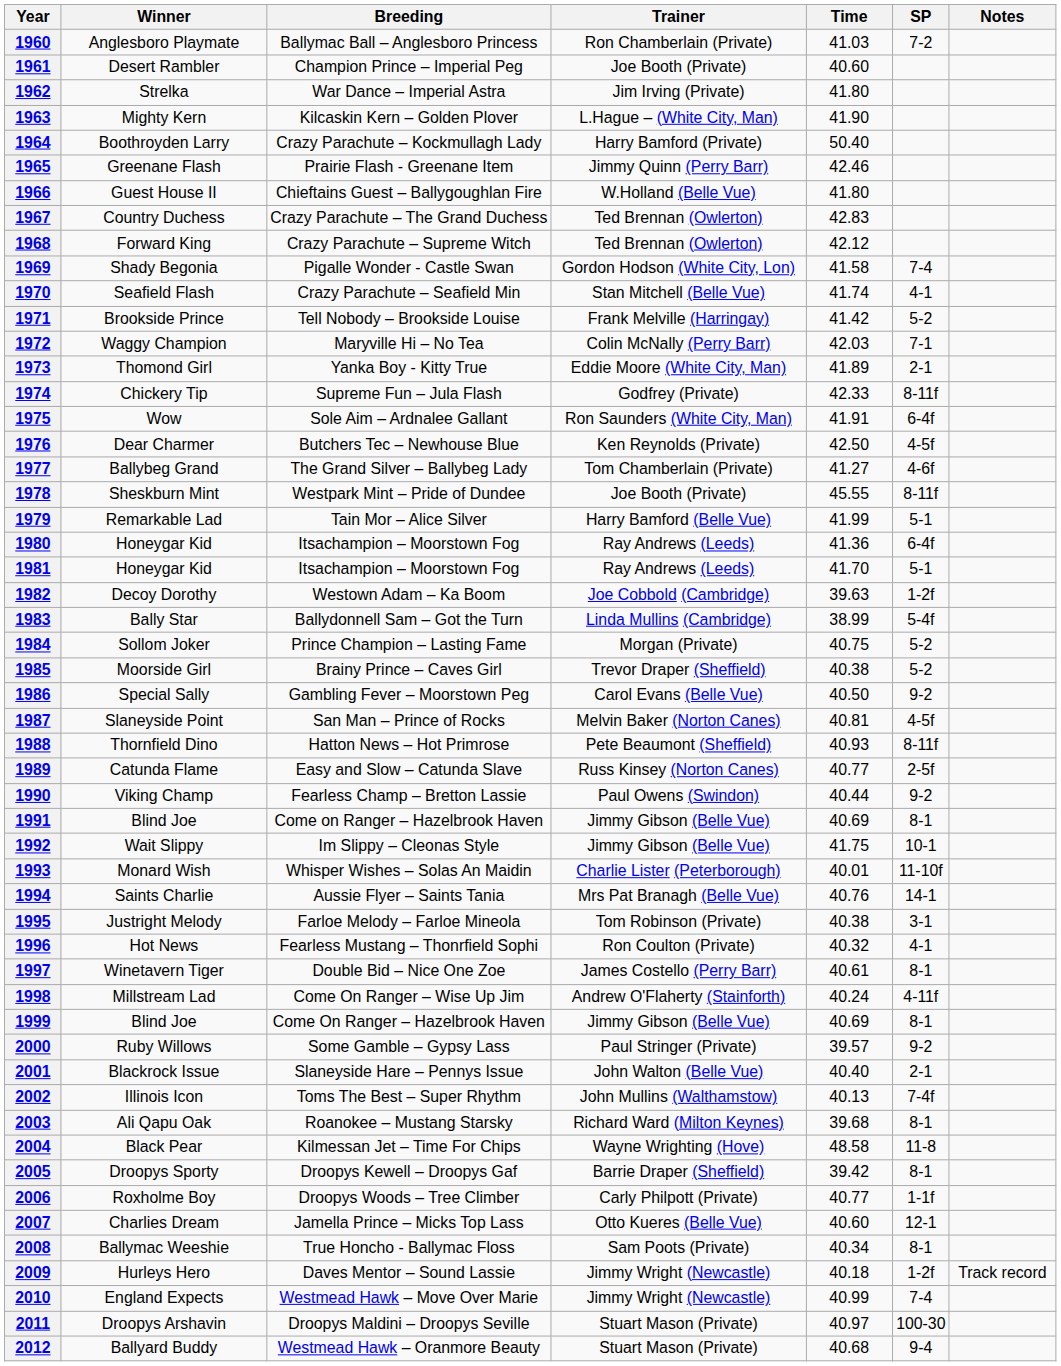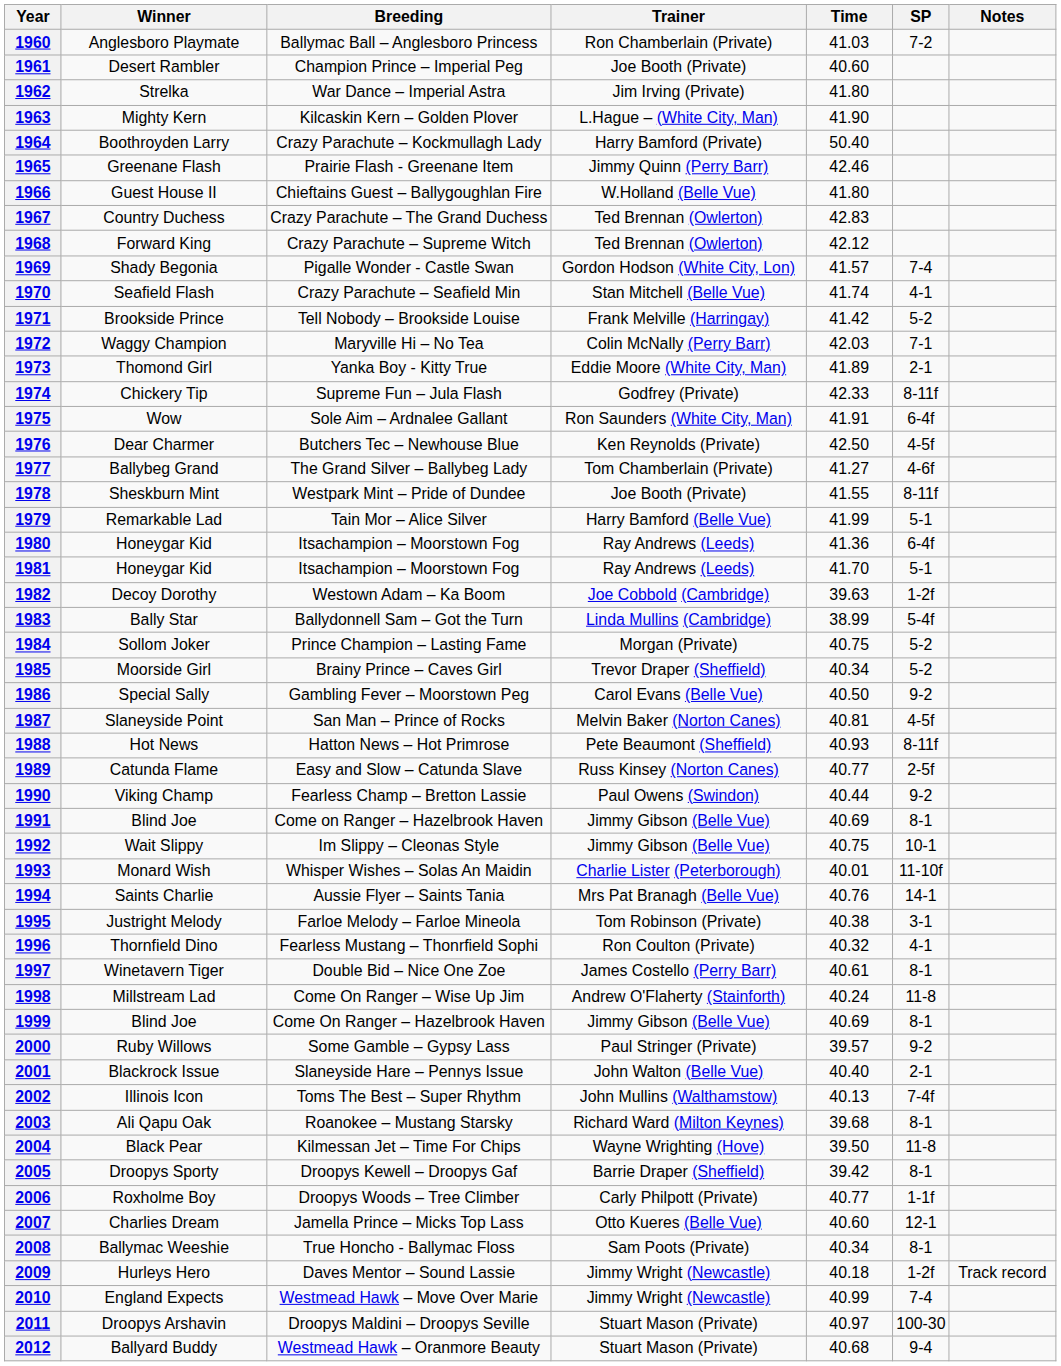1969 | Time: 41.58 -> 41.57
1978 | Time: 45.55 -> 41.55
1985 | Time: 40.38 -> 40.34
1988 | Winner: Thornfield Dino -> Hot News
1992 | Time: 41.75 -> 40.75
1996 | Winner: Hot News -> Thornfield Dino
1998 | SP: 4-11f -> 11-8
2004 | Time: 48.58 -> 39.50
